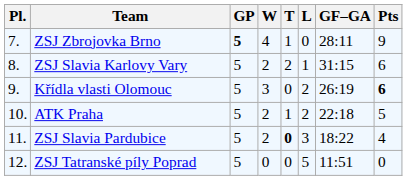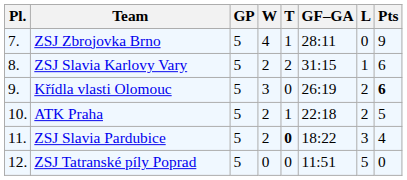columns swapped: L <-> GF–GA
ZSJ Zbrojovka Brno | GP: bold -> normal
